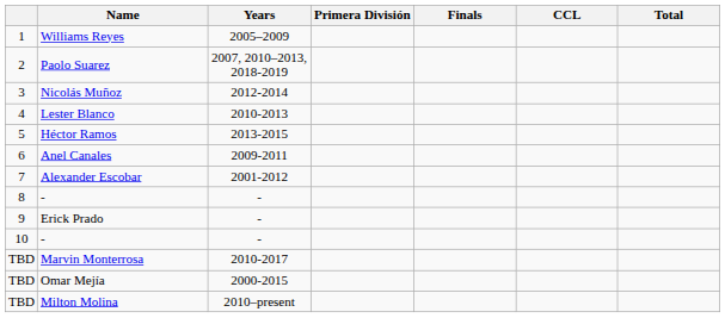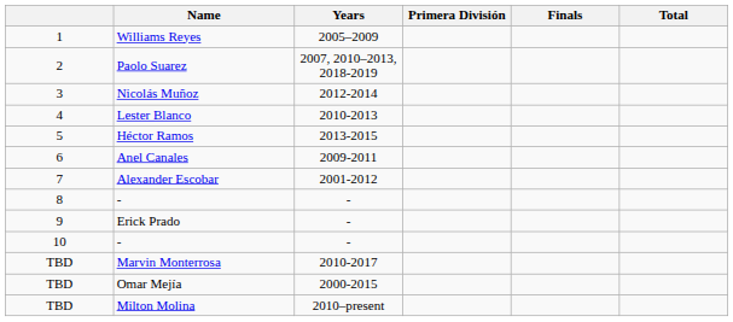- column: CCL
